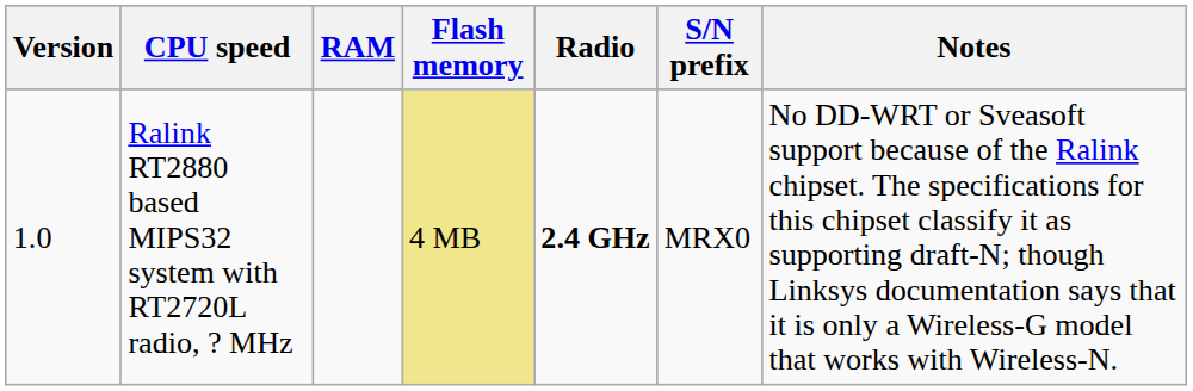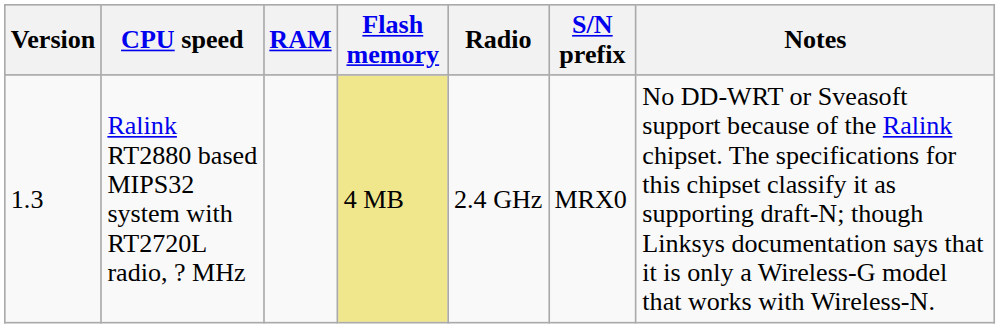Ralink RT2880 based MIPS32 system with RT2720L radio, ? MHz | Version: 1.0 -> 1.3
Ralink RT2880 based MIPS32 system with RT2720L radio, ? MHz | Radio: bold -> normal
